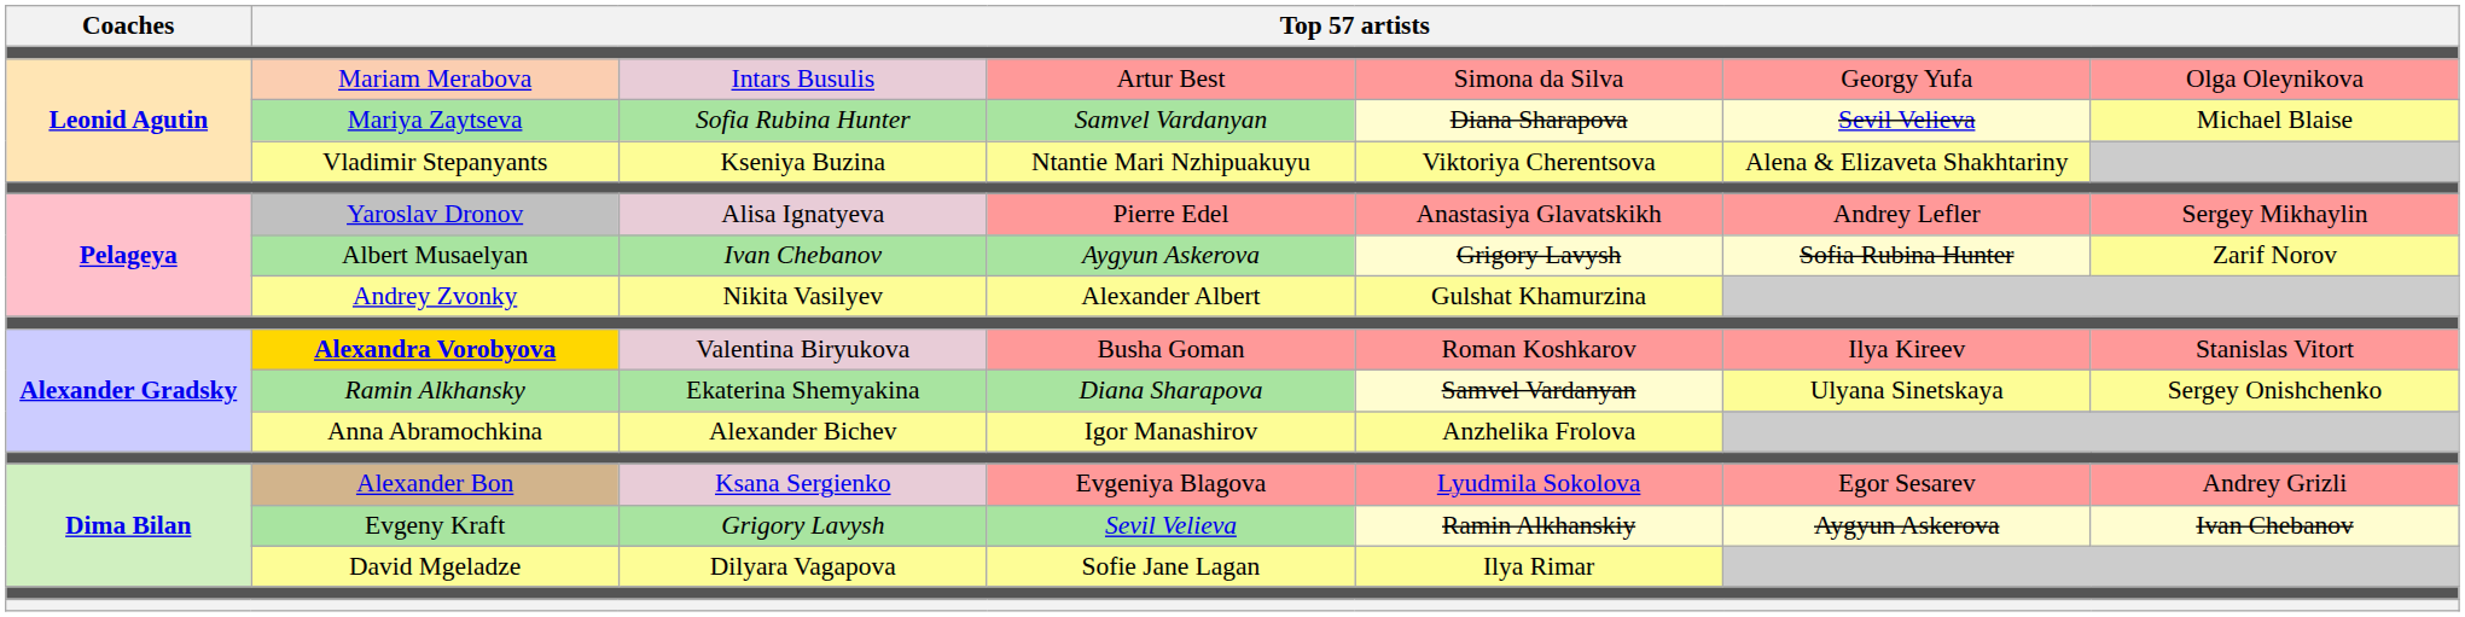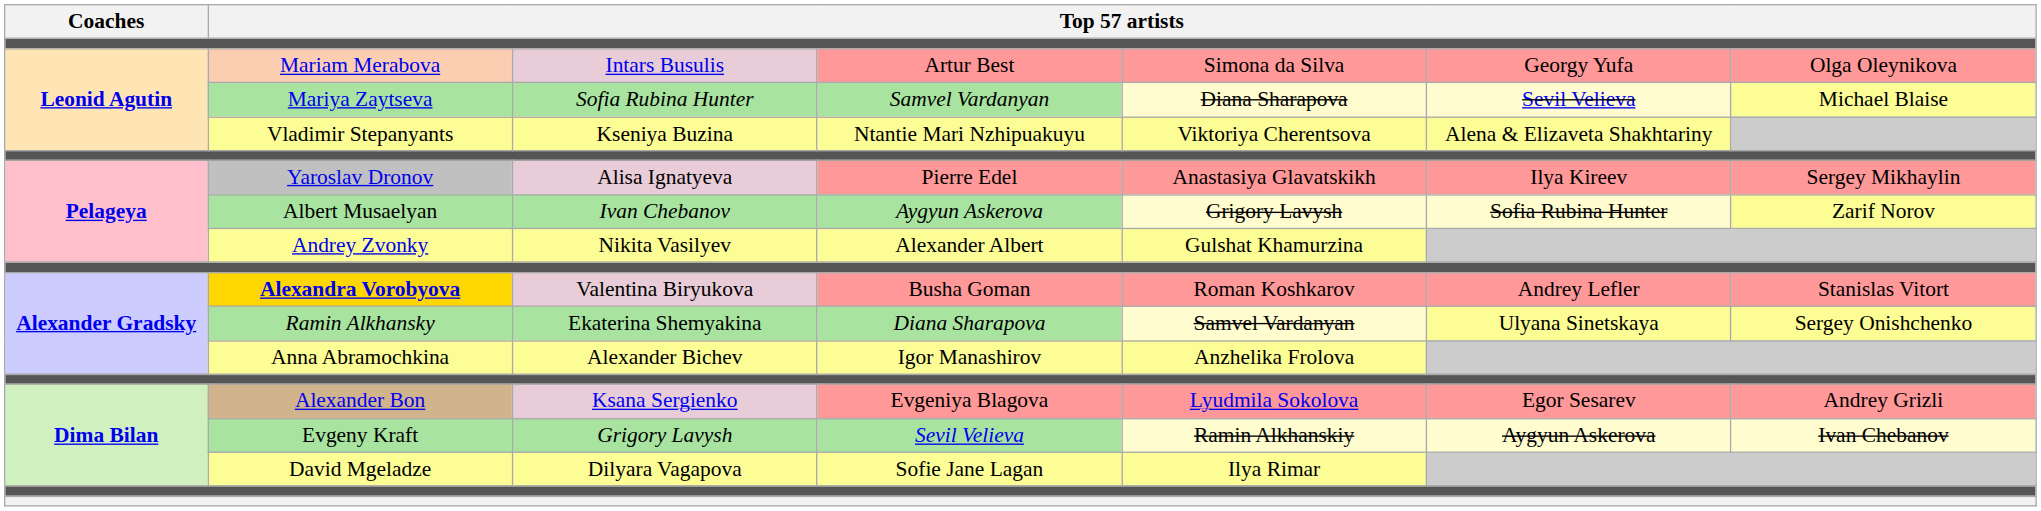Yaroslav Dronov | column 6: Andrey Lefler -> Ilya Kireev
Alexandra Vorobyova | column 6: Ilya Kireev -> Andrey Lefler
